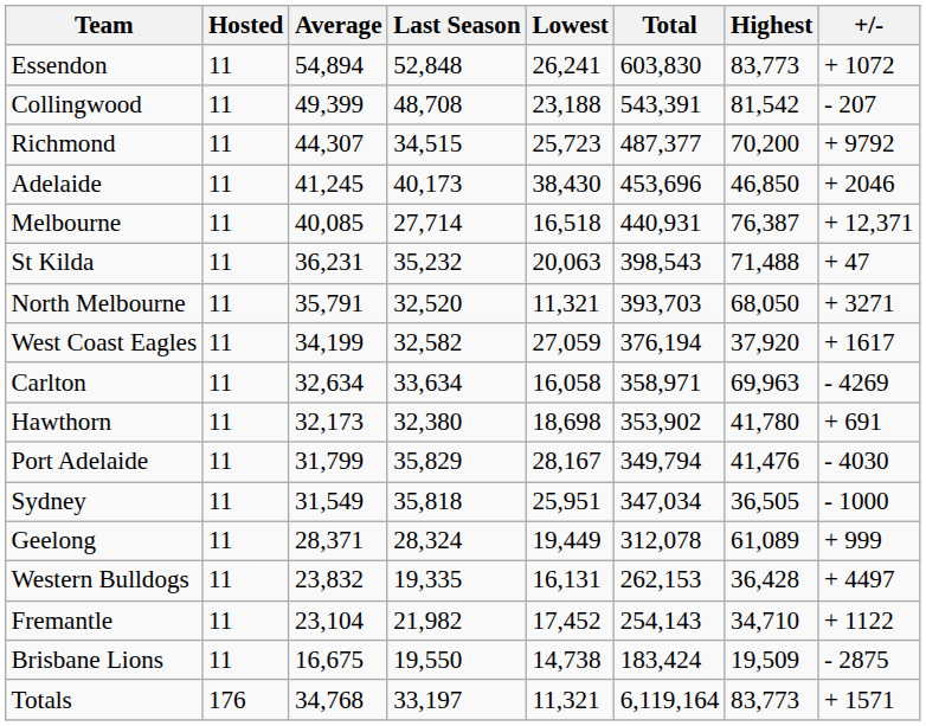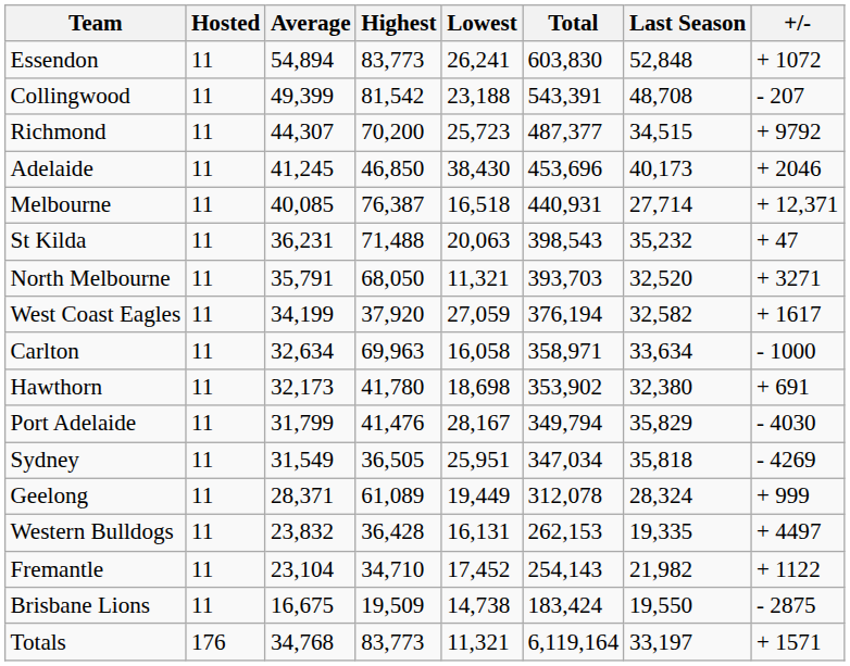columns swapped: Highest <-> Last Season
Carlton | +/-: - 4269 -> - 1000
Sydney | +/-: - 1000 -> - 4269
